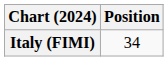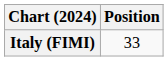Italy (FIMI) | Position: 34 -> 33
